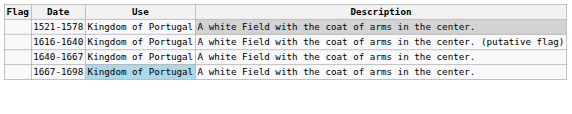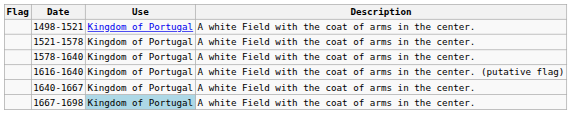+ row: 1498-1521 | Kingdom of Portugal | A white Field with the coat of arms in the center.
1521-1578 | Description: lightgrey background -> no background
+ row: 1578-1640 | Kingdom of Portugal | A white Field with the coat of arms in the center.
